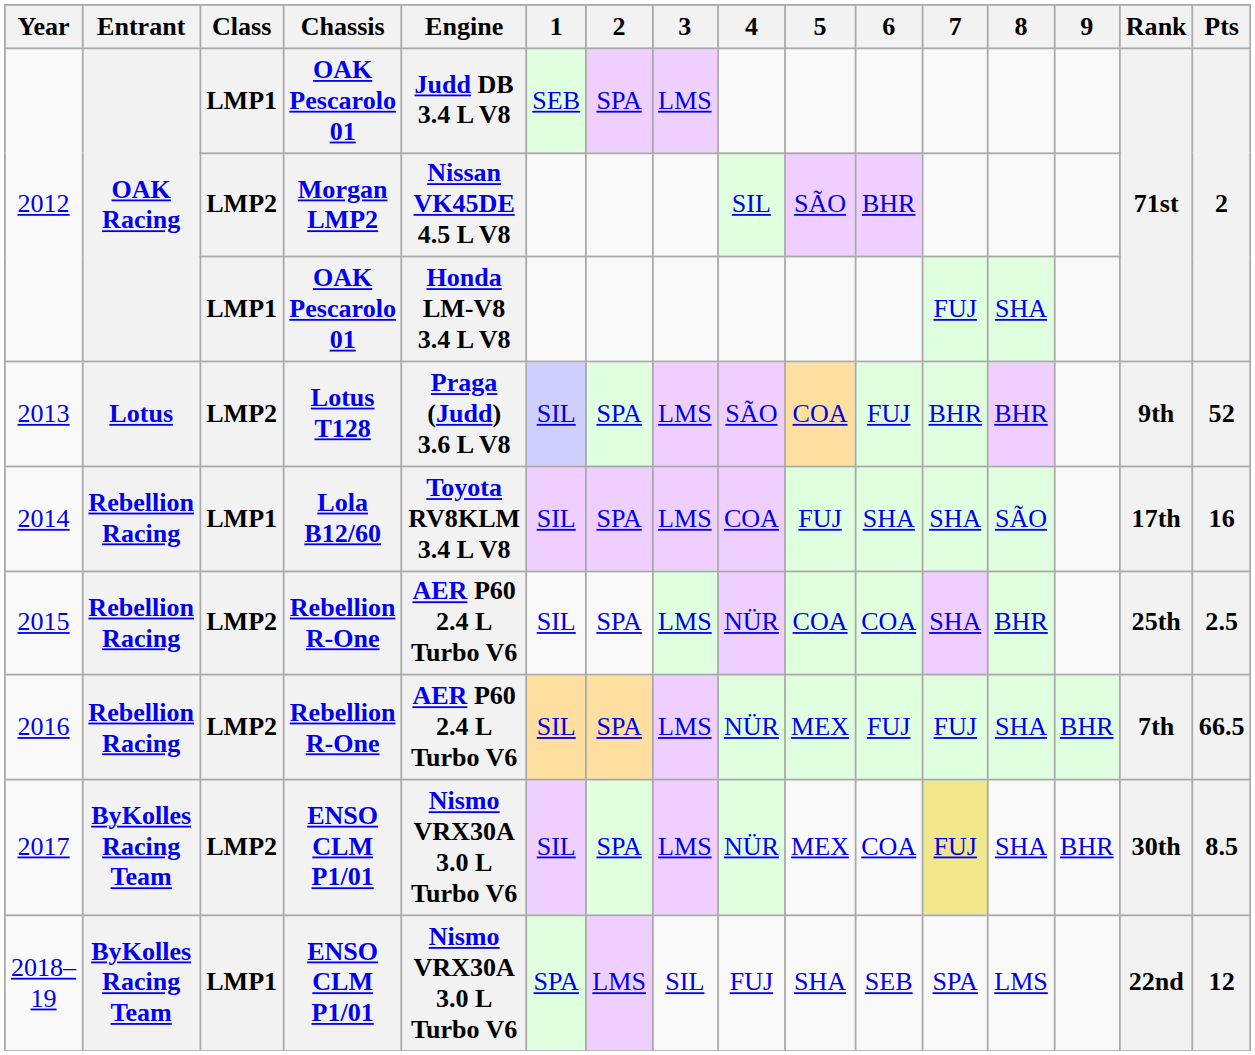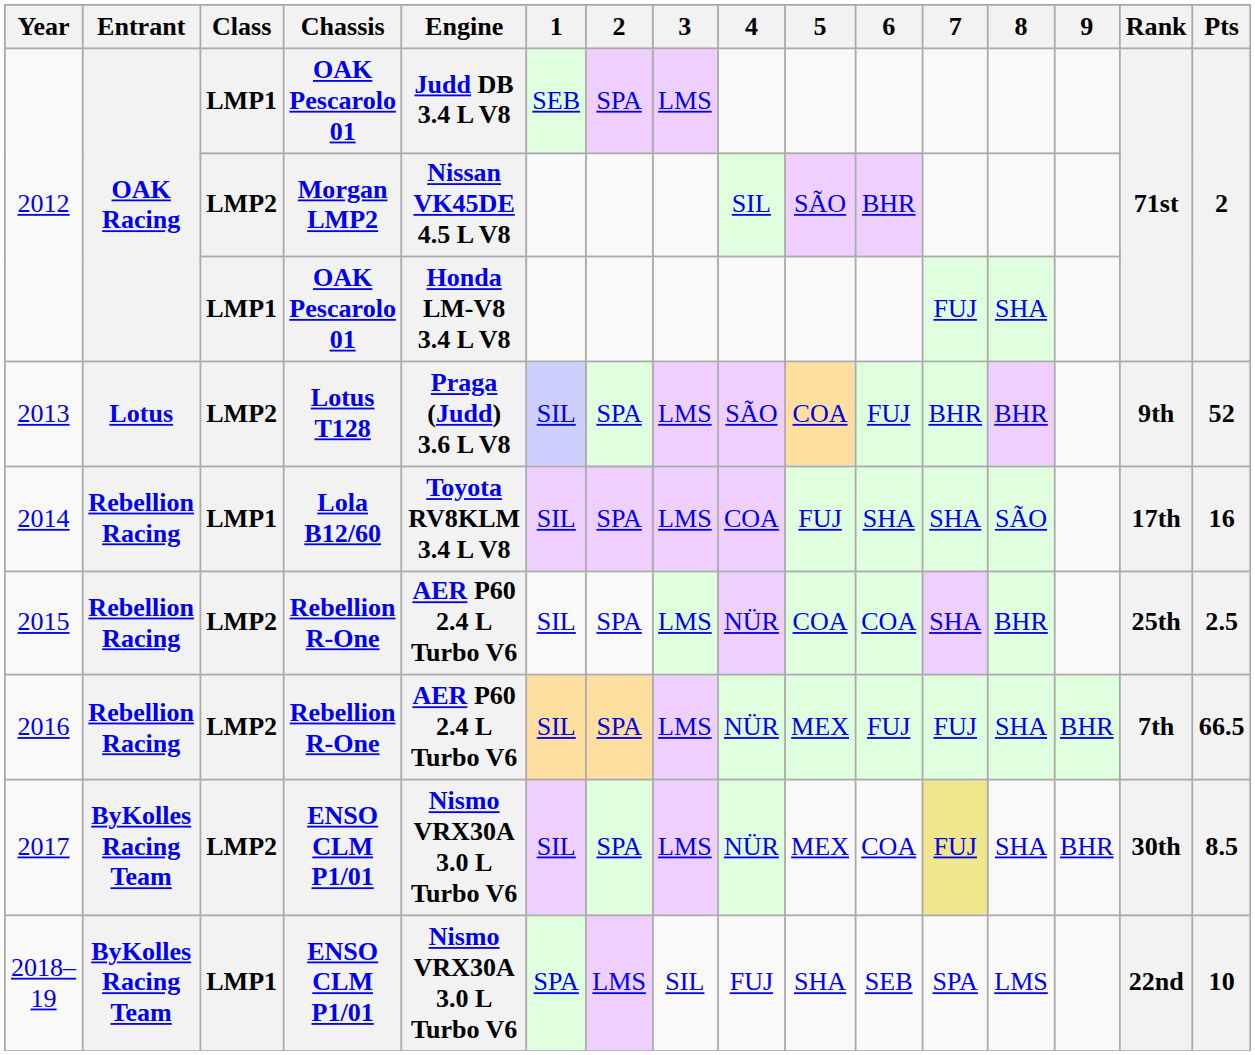2018–19 | Pts: 12 -> 10
